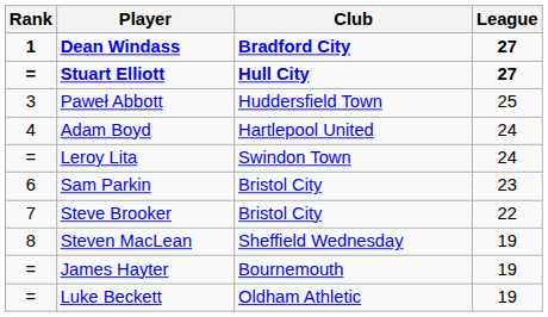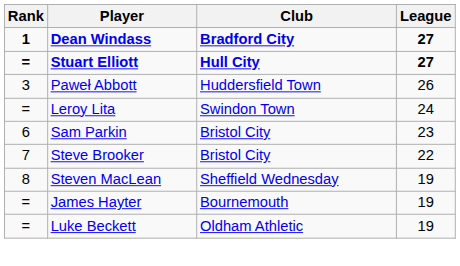Paweł Abbott | League: 25 -> 26
- row: 4 | Adam Boyd | Hartlepool United | 24
